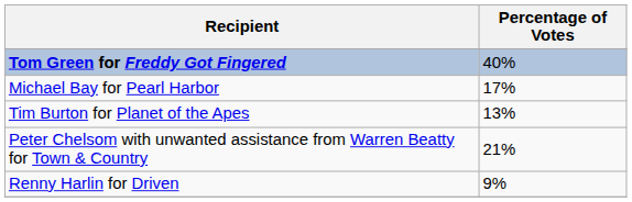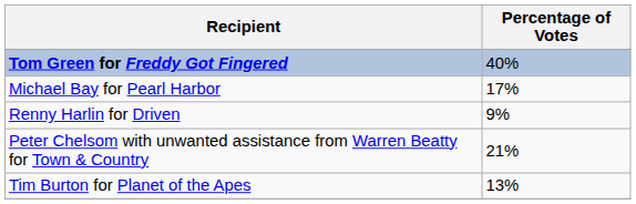rows swapped: Tim Burton for Planet of the Apes <-> Renny Harlin for Driven
